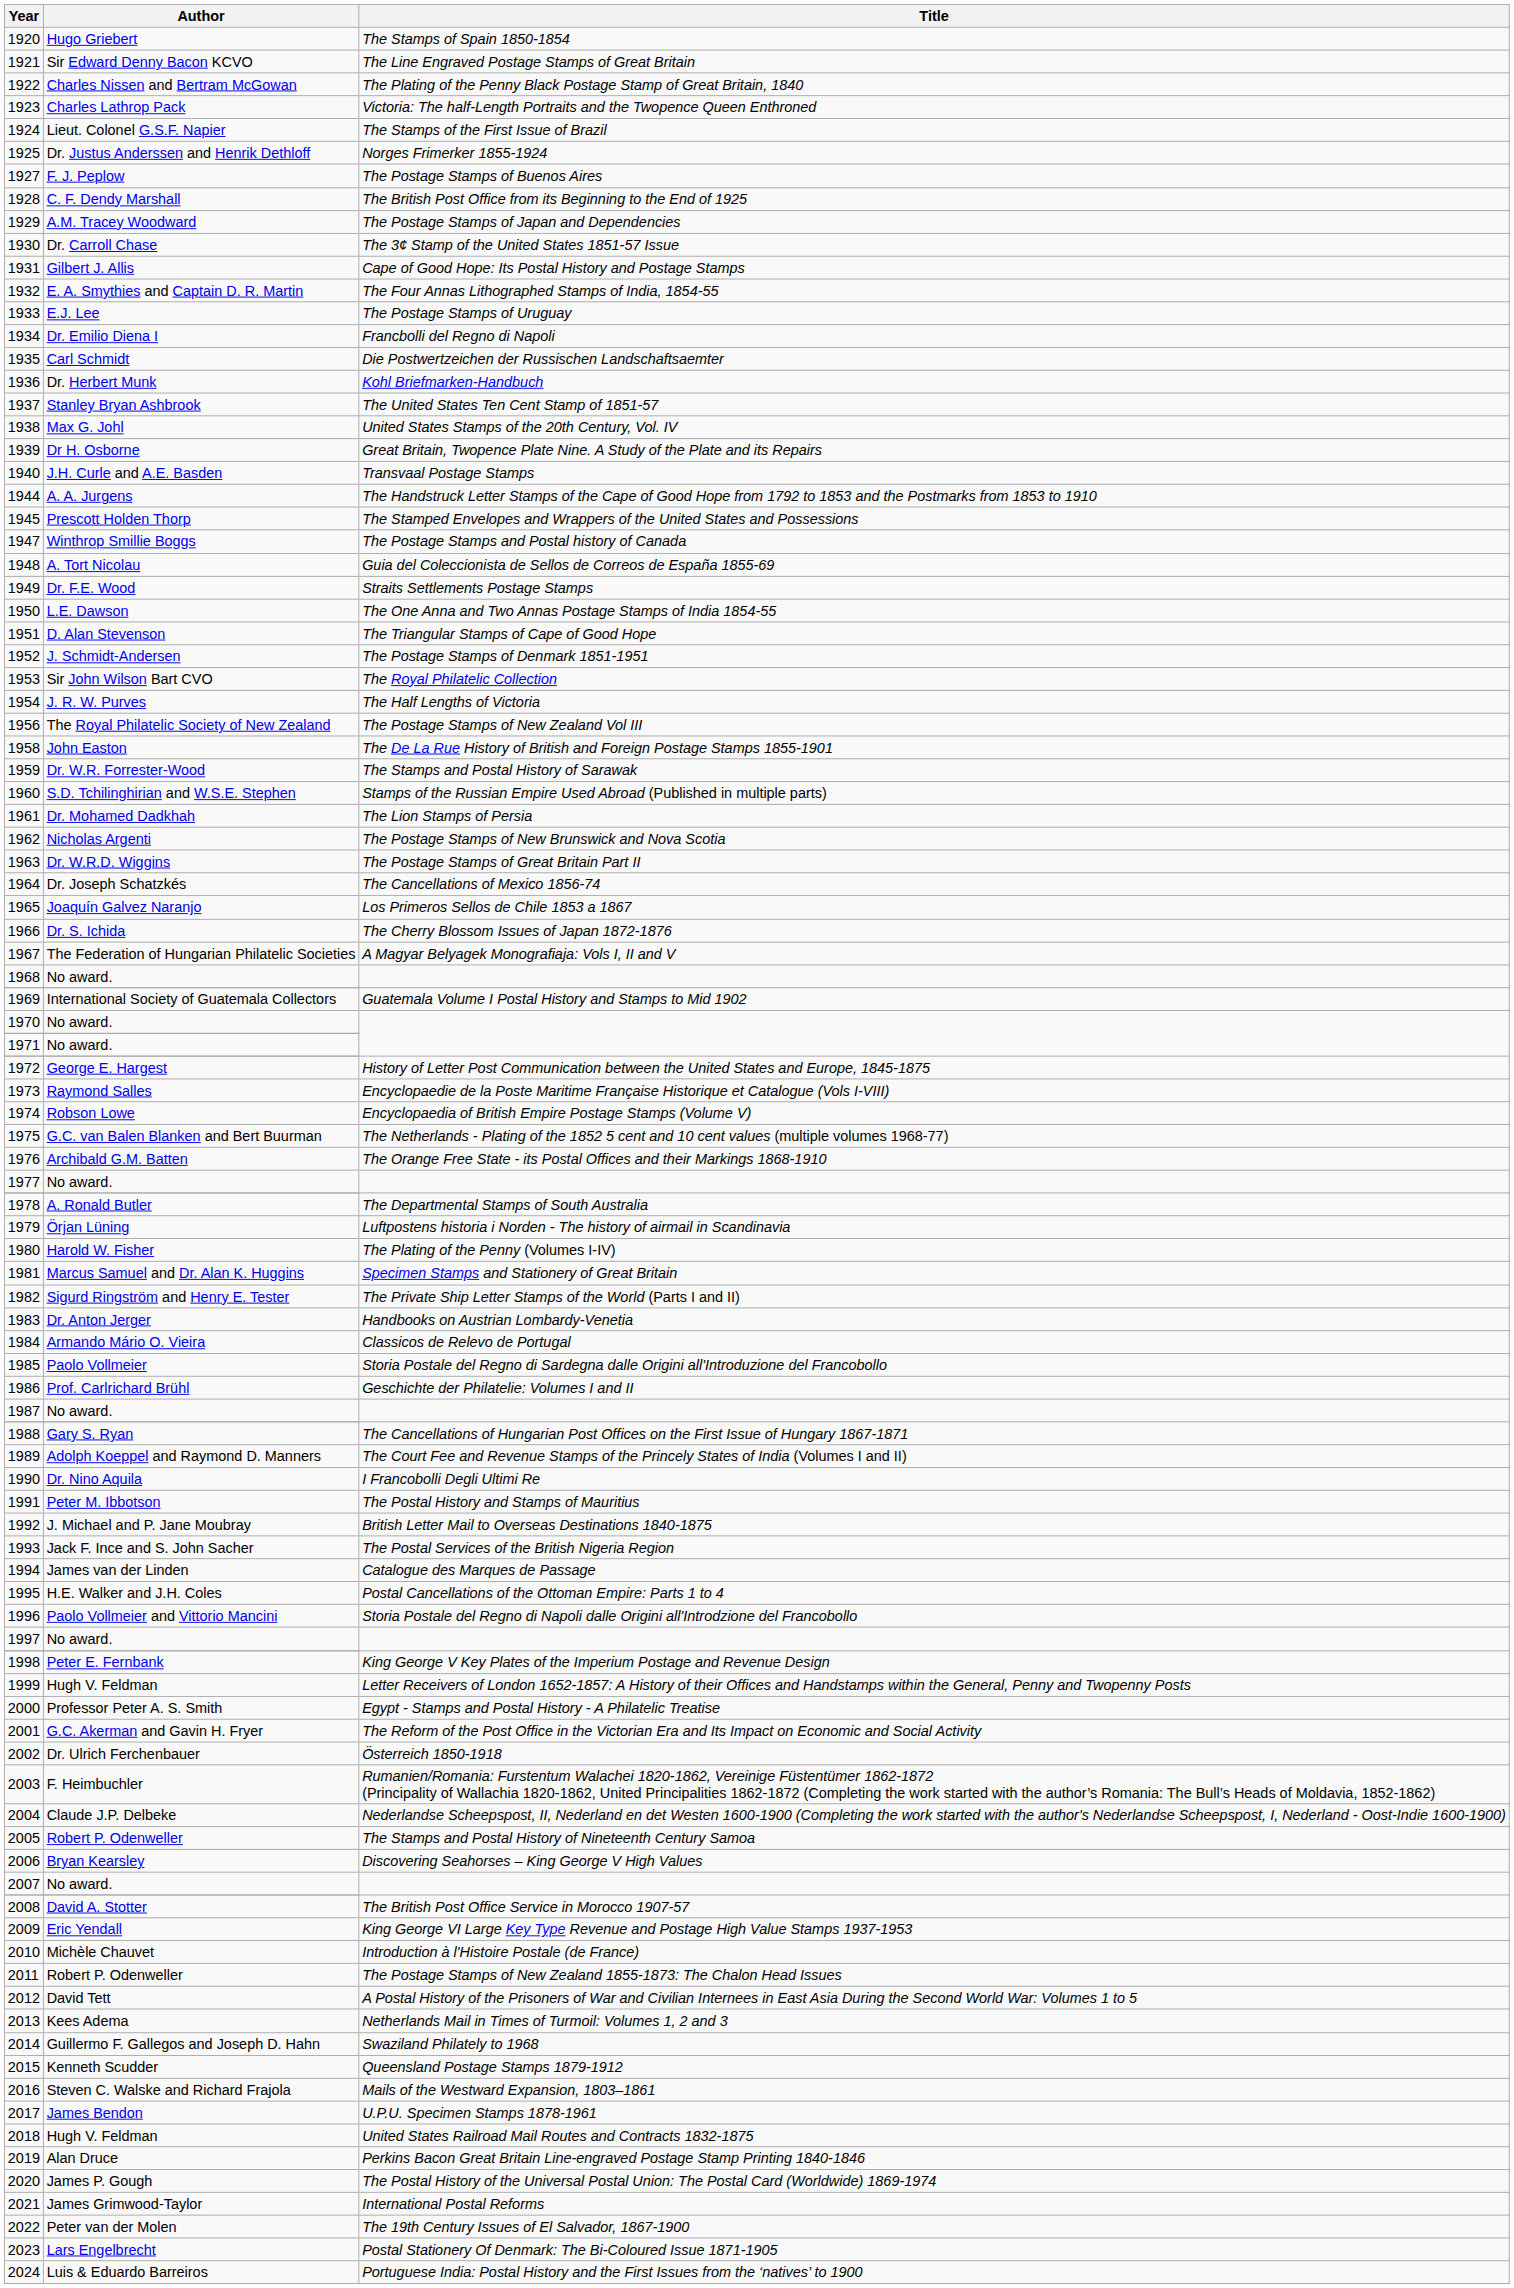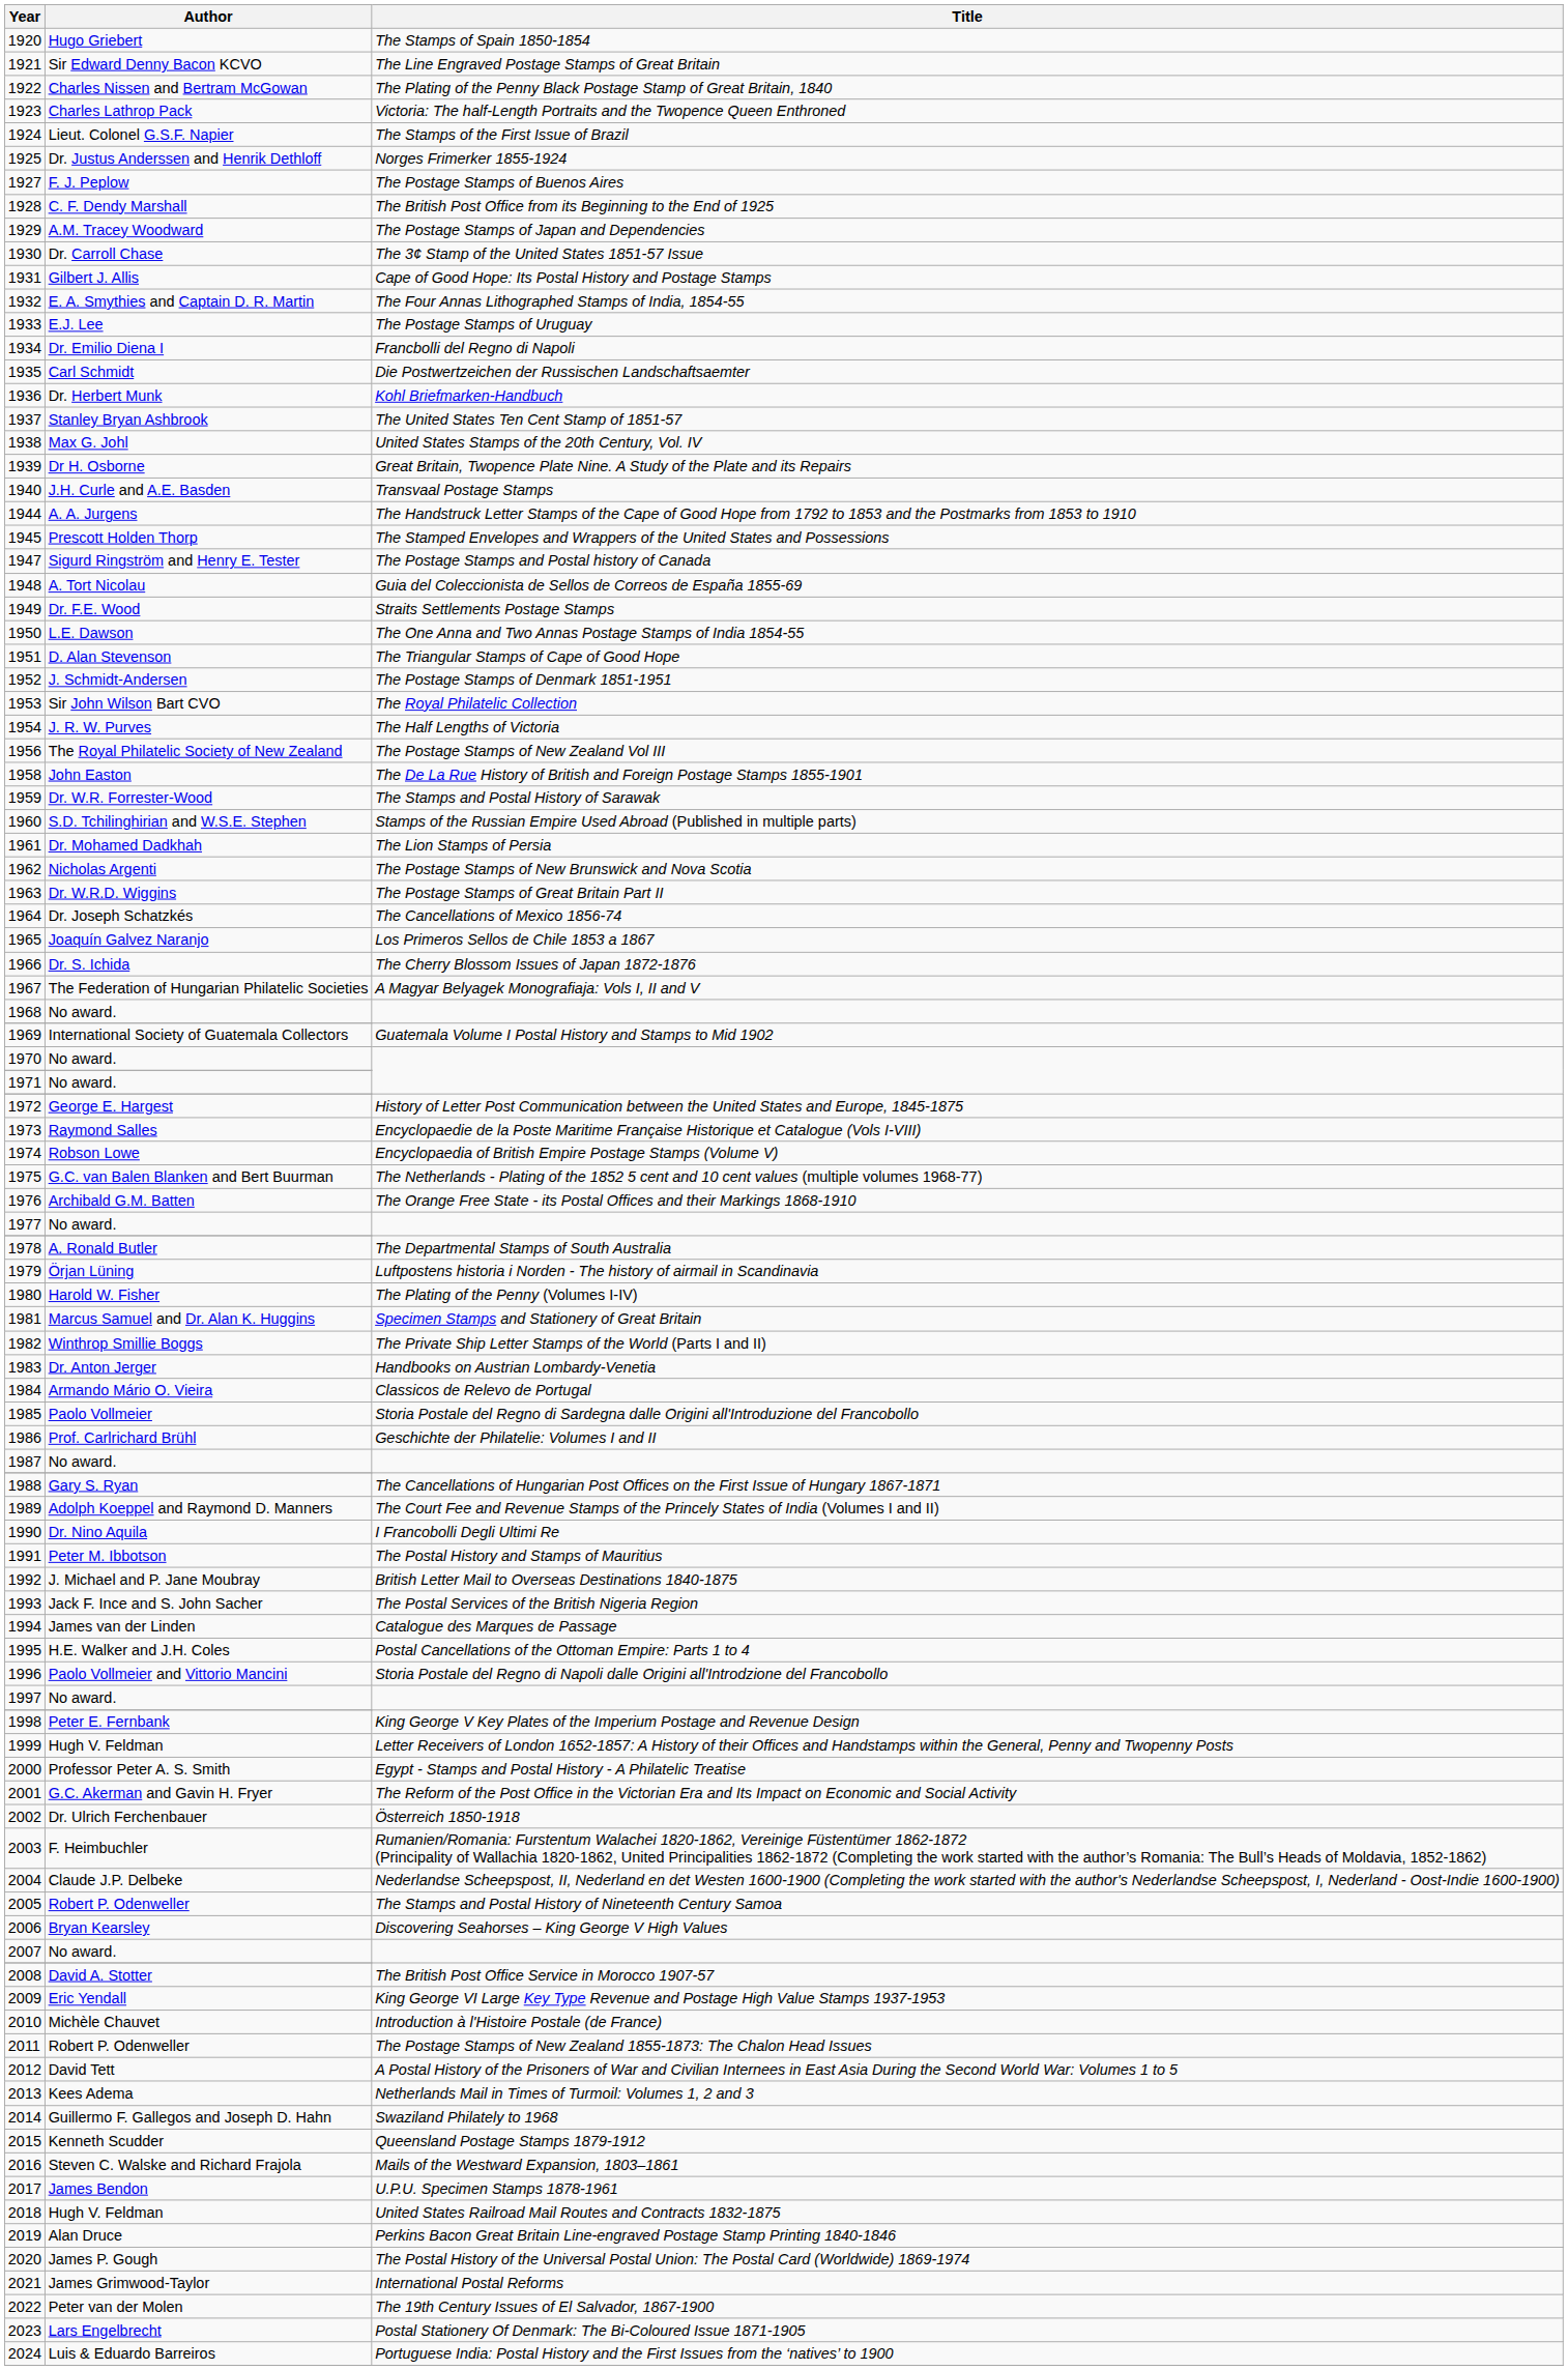The Postage Stamps and Postal history of Canada | Author: Winthrop Smillie Boggs -> Sigurd Ringström and Henry E. Tester
The Private Ship Letter Stamps of the World (Parts I and II) | Author: Sigurd Ringström and Henry E. Tester -> Winthrop Smillie Boggs
